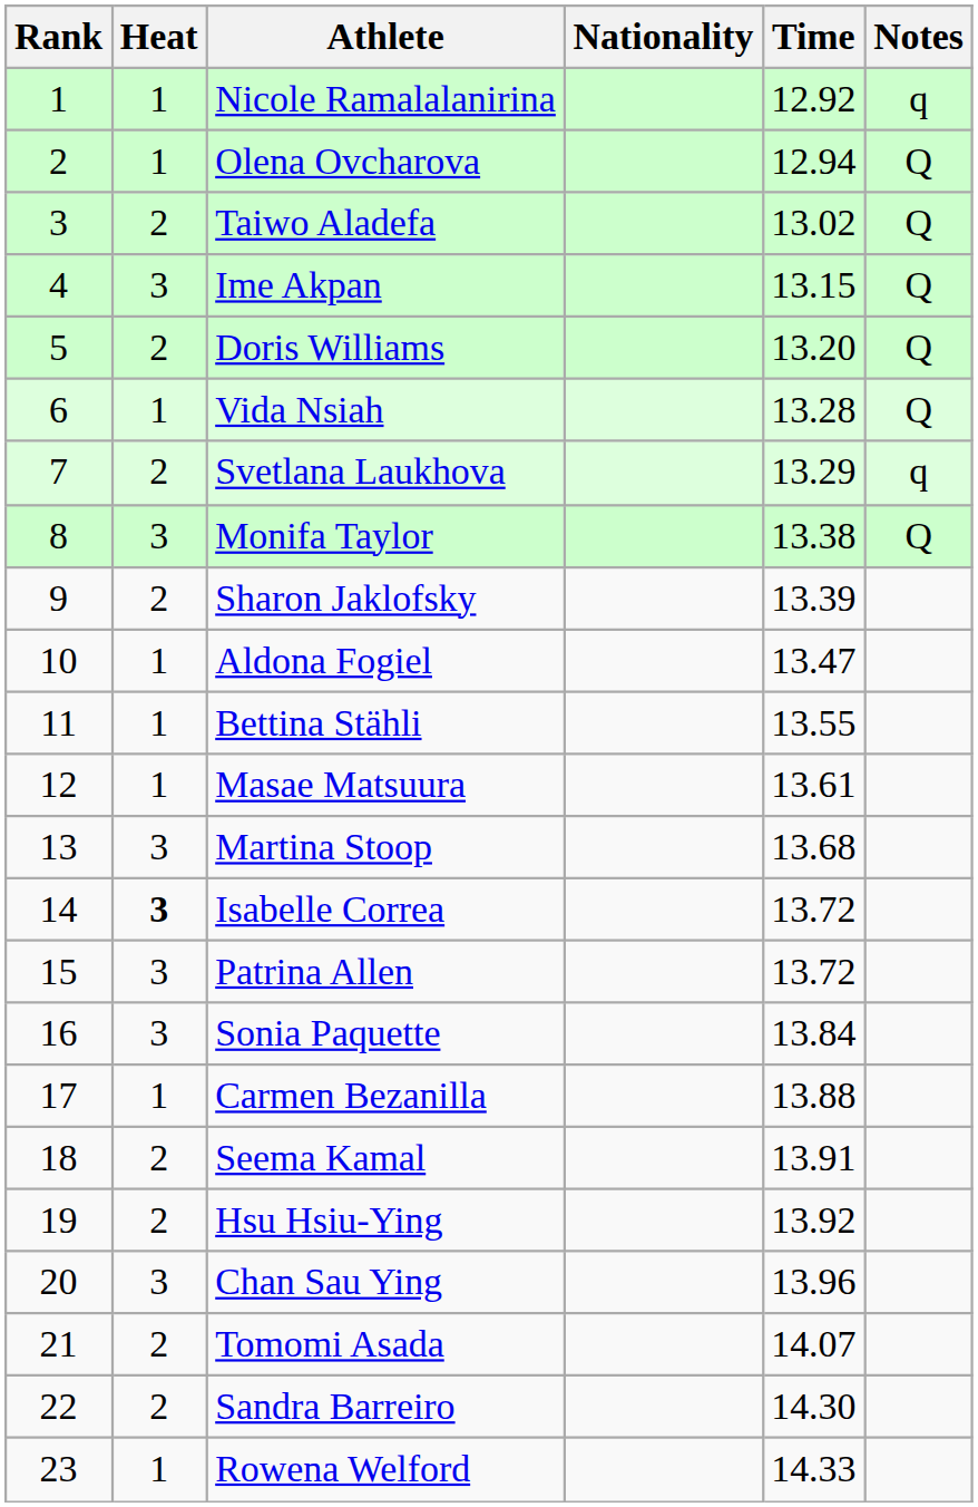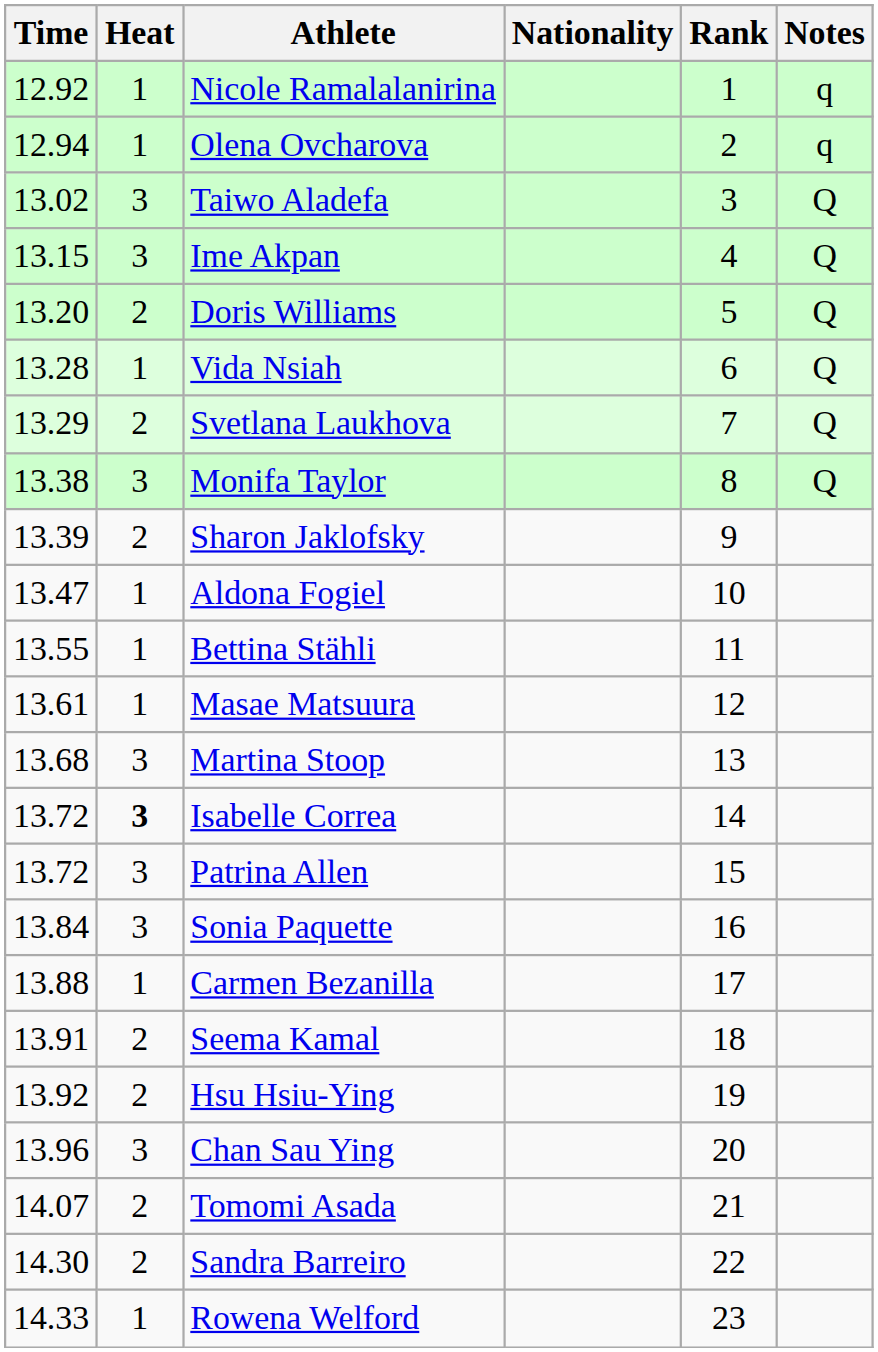columns swapped: Rank <-> Time
Olena Ovcharova | Notes: Q -> q
Taiwo Aladefa | Heat: 2 -> 3
Svetlana Laukhova | Notes: q -> Q
